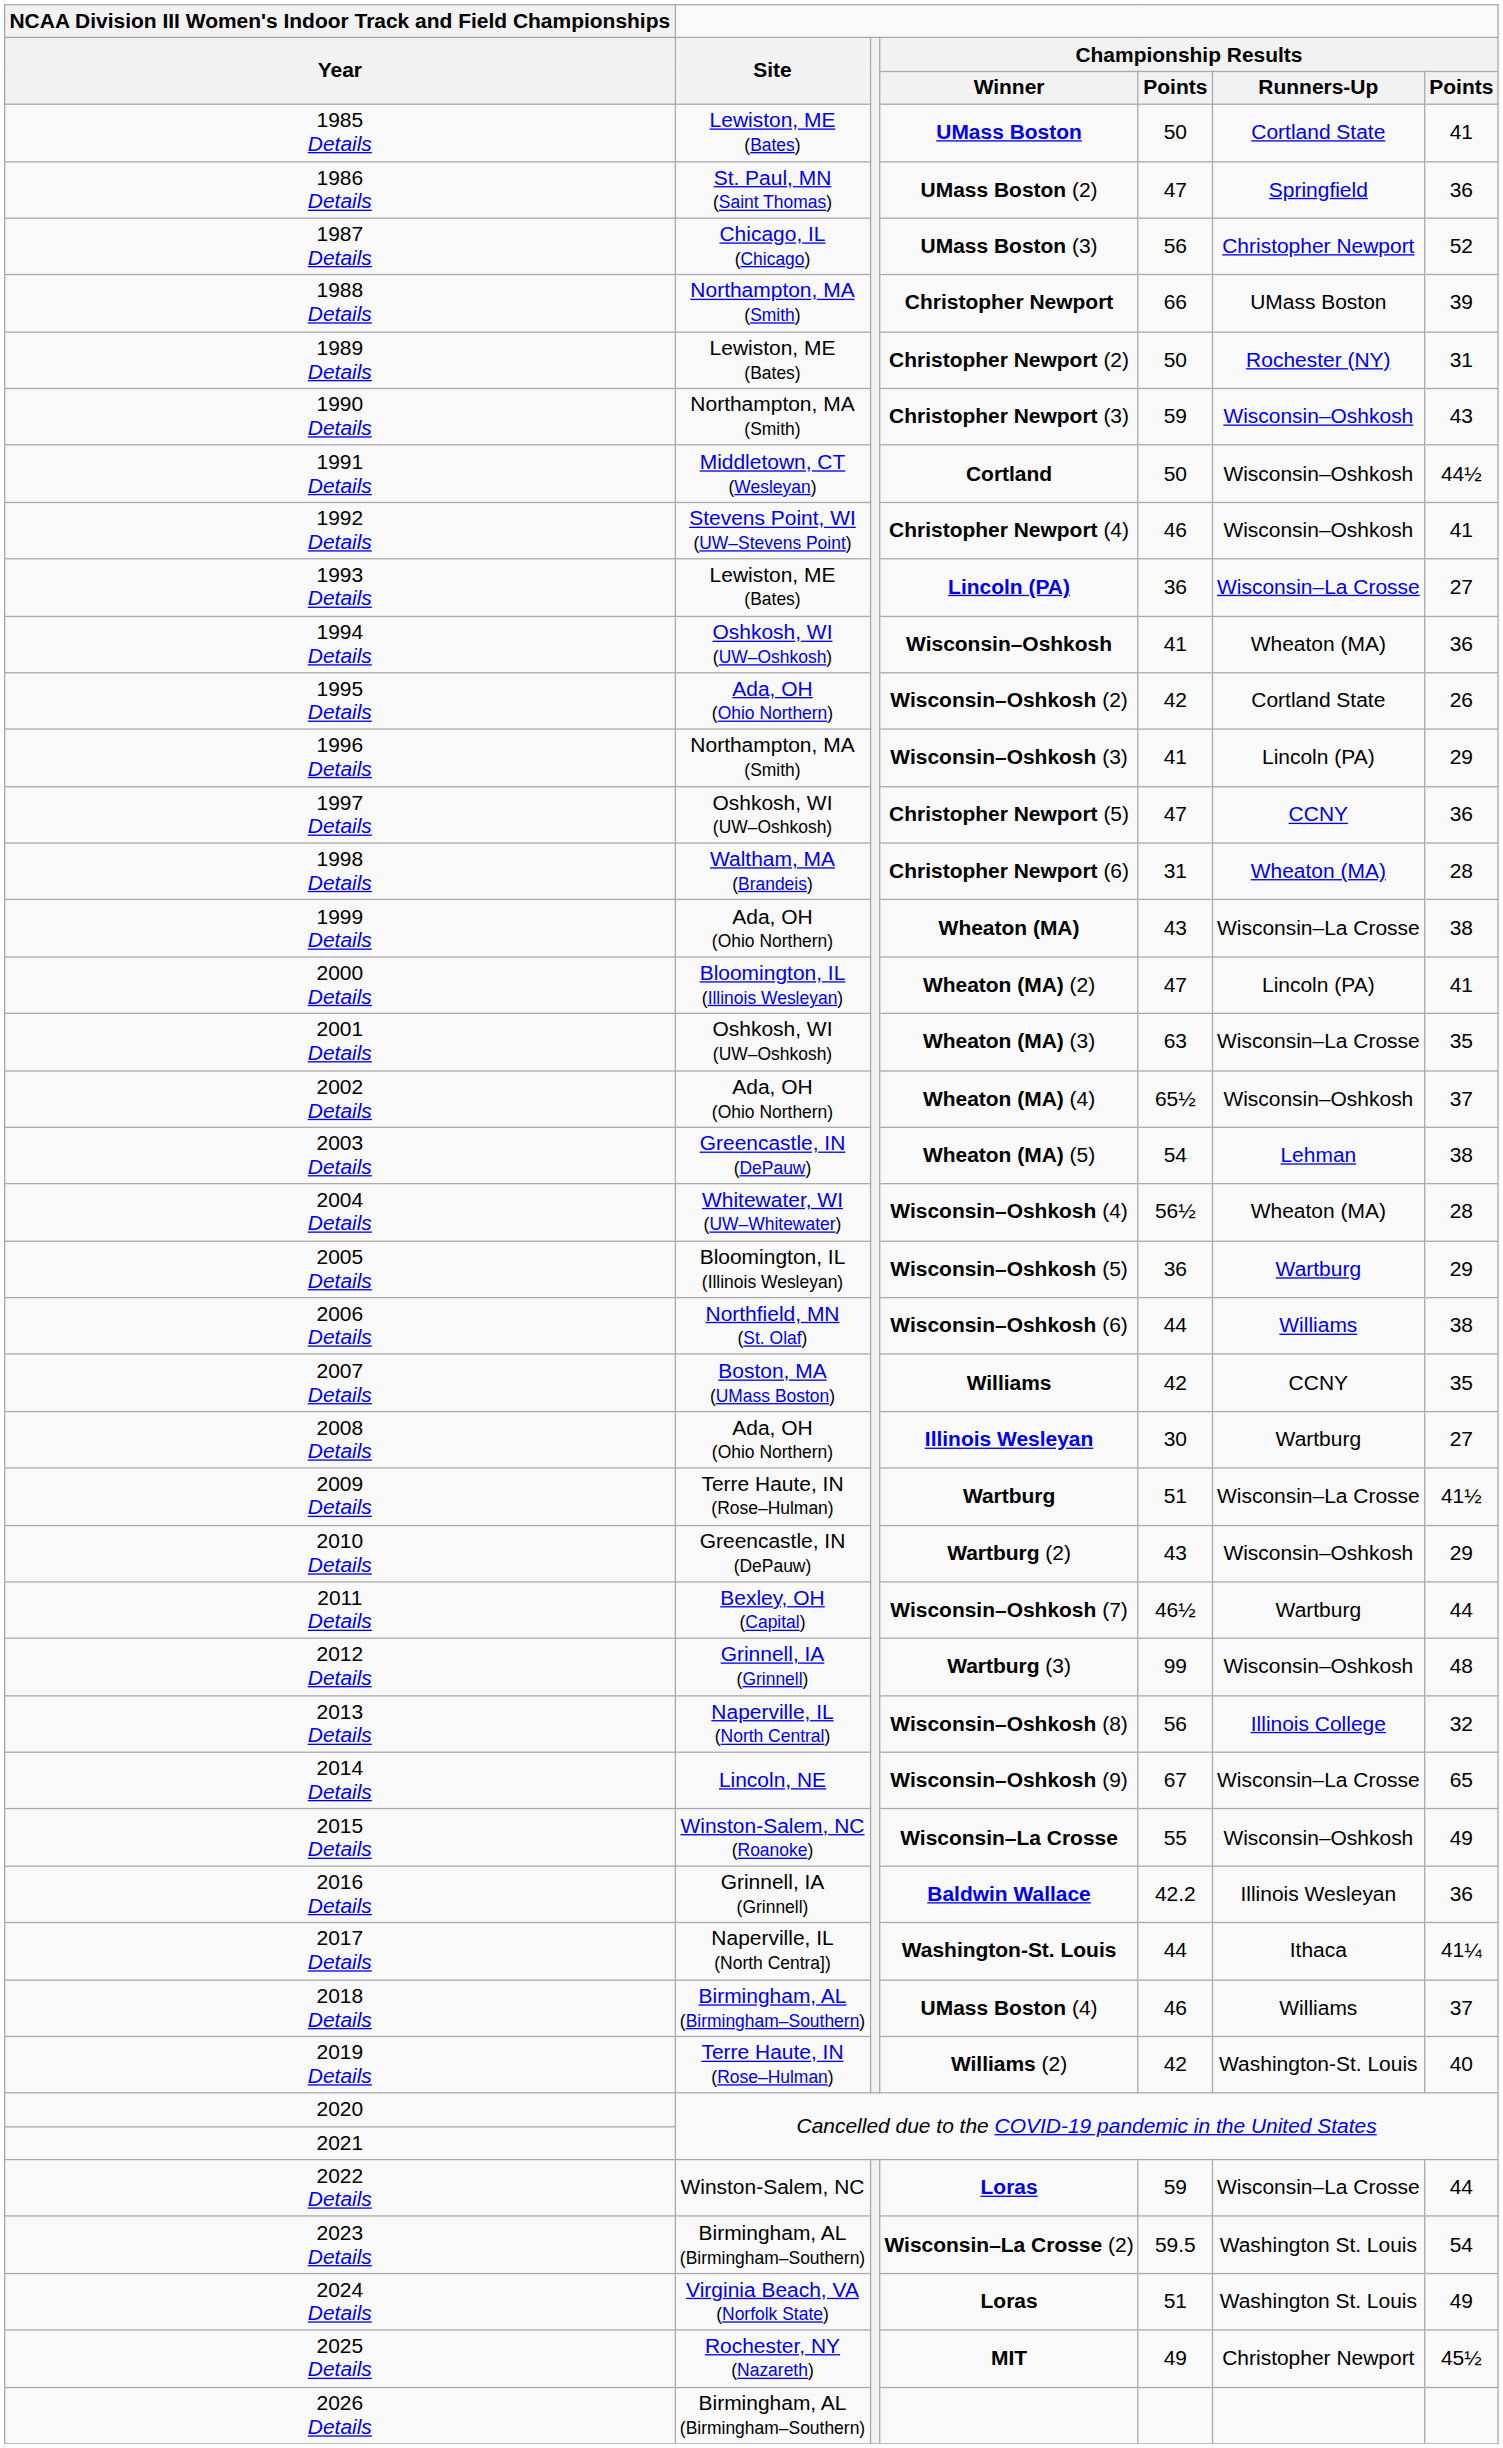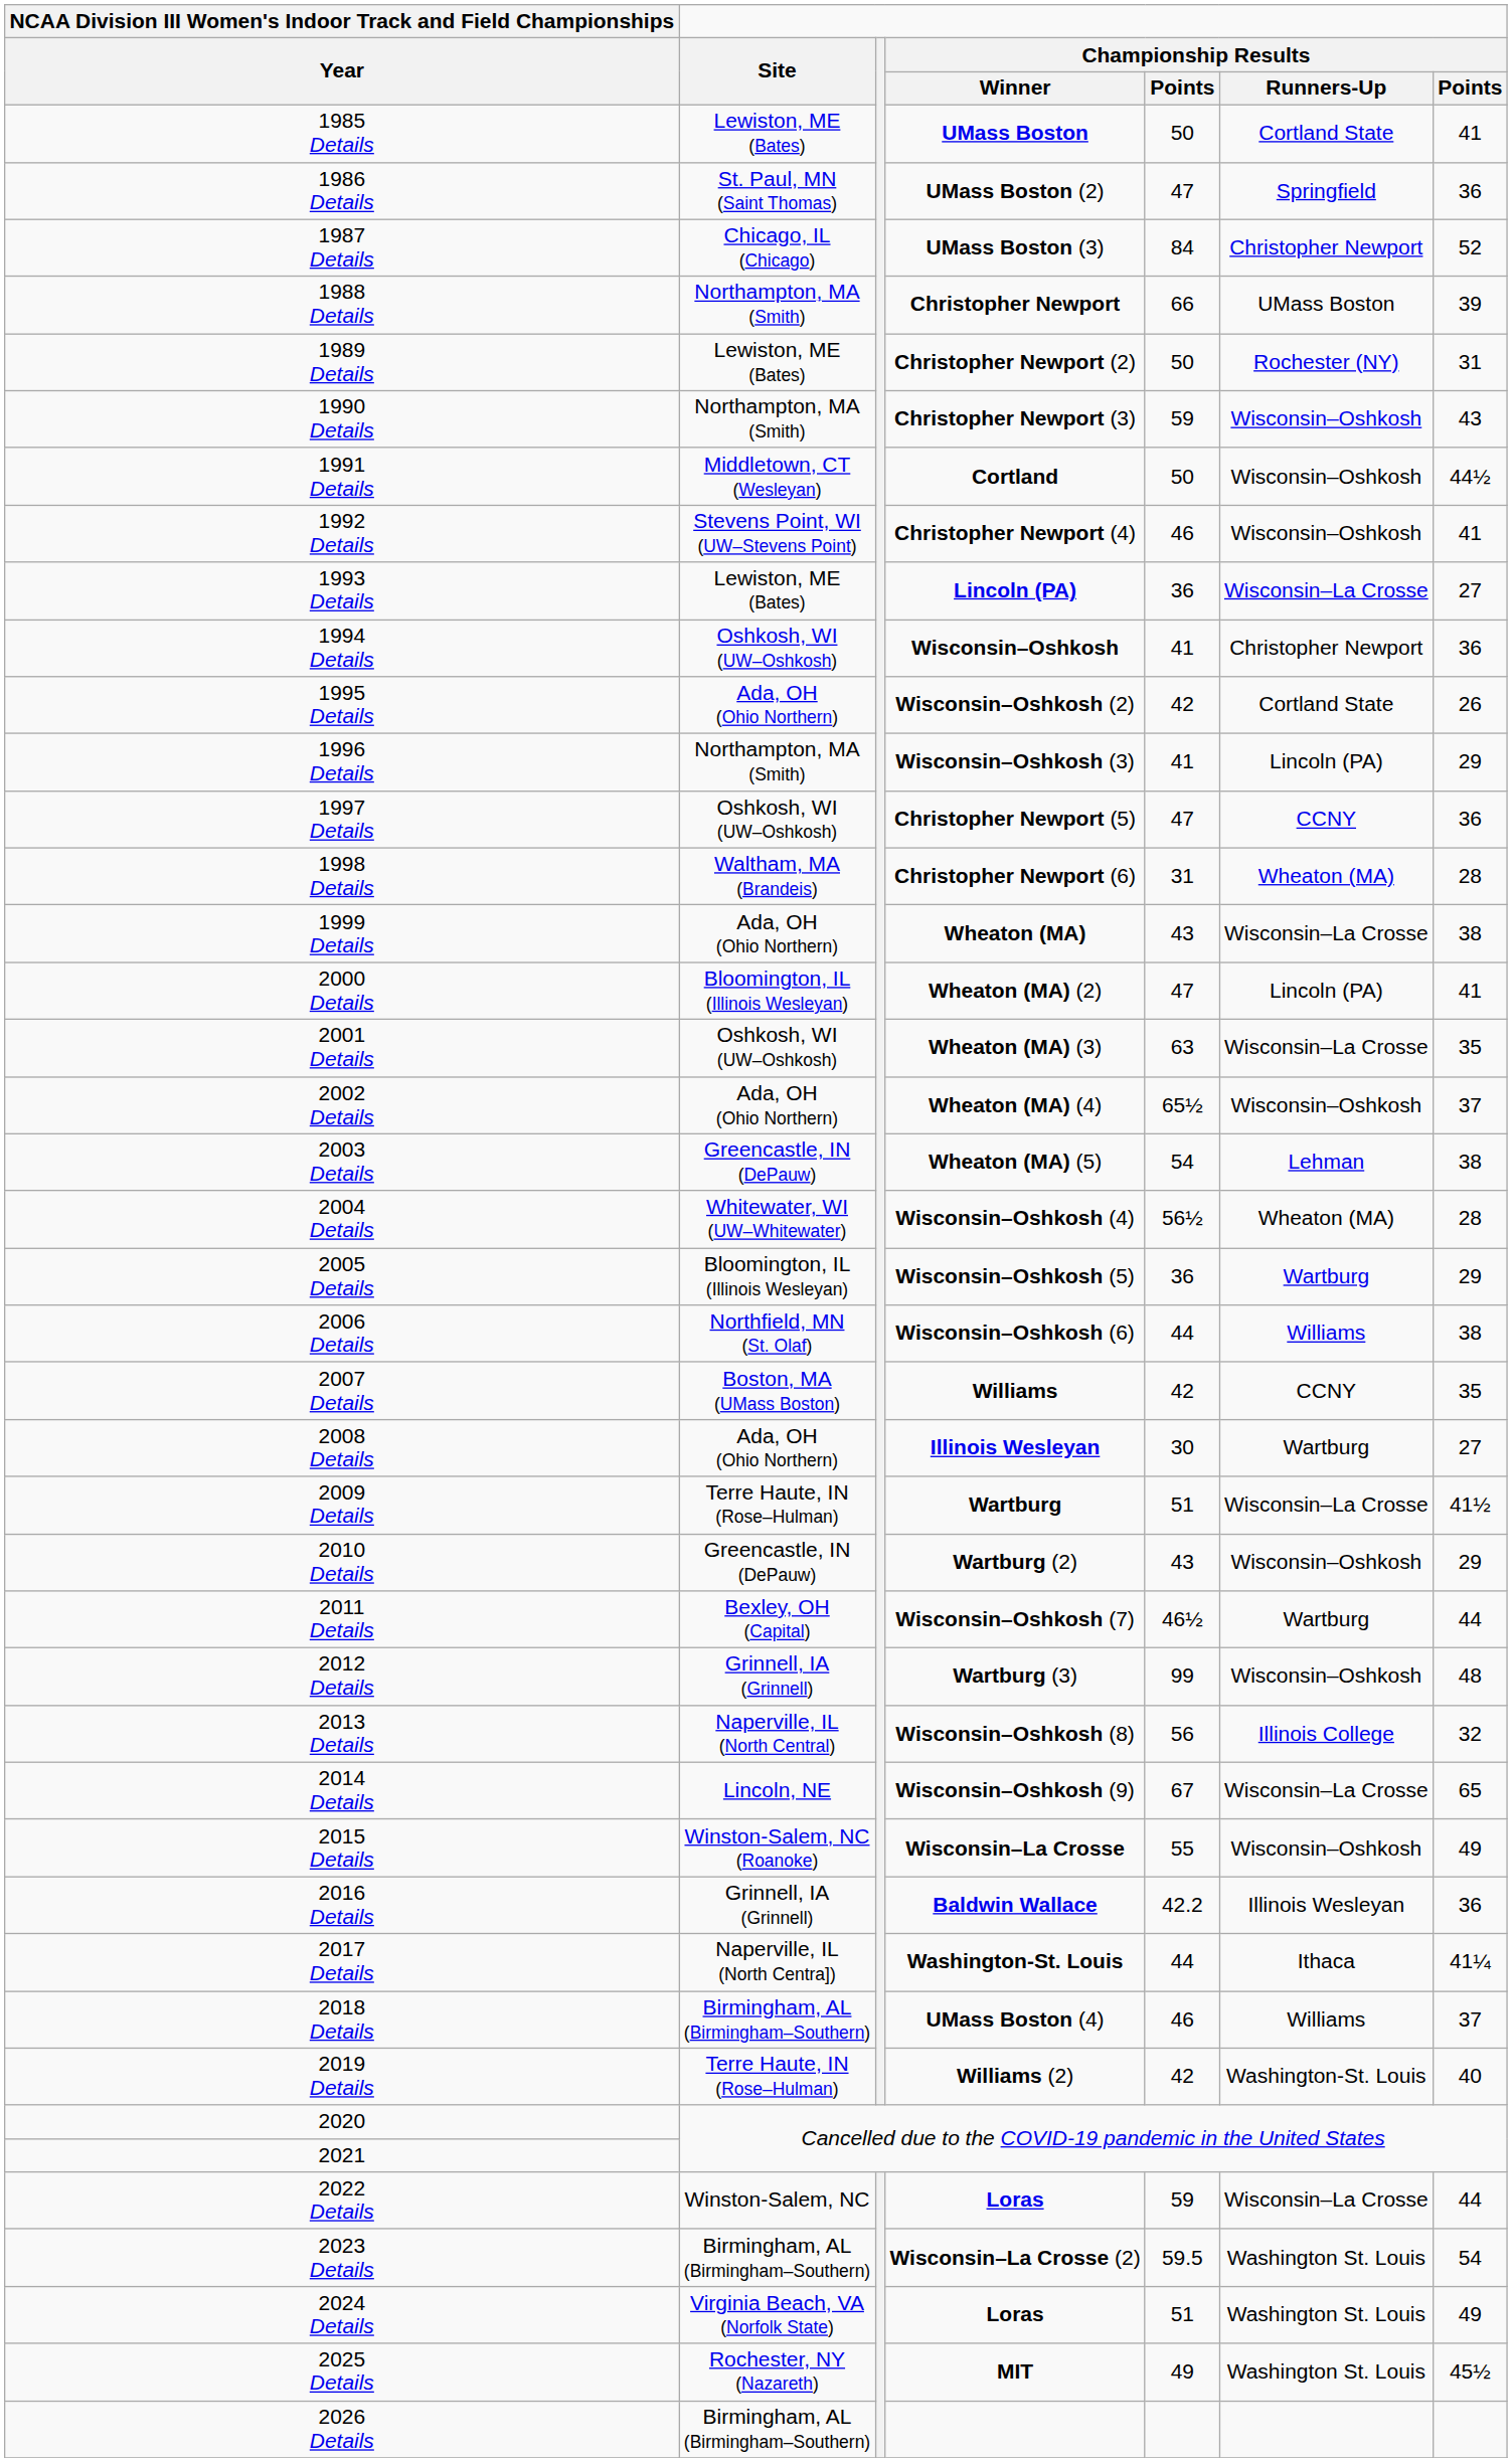1987 Details | column 5: 56 -> 84
1994 Details | Championship Results / Runners-Up: Wheaton (MA) -> Christopher Newport
2025 Details | Championship Results / Runners-Up: Christopher Newport -> Washington St. Louis
